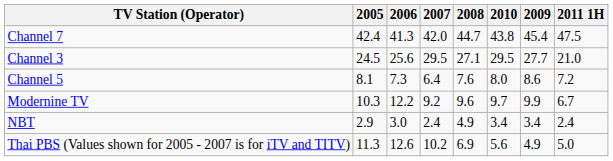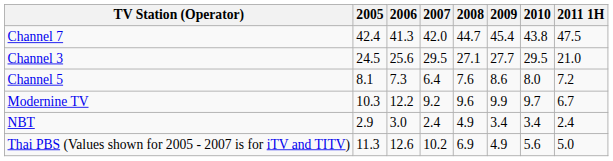columns swapped: 2009 <-> 2010
